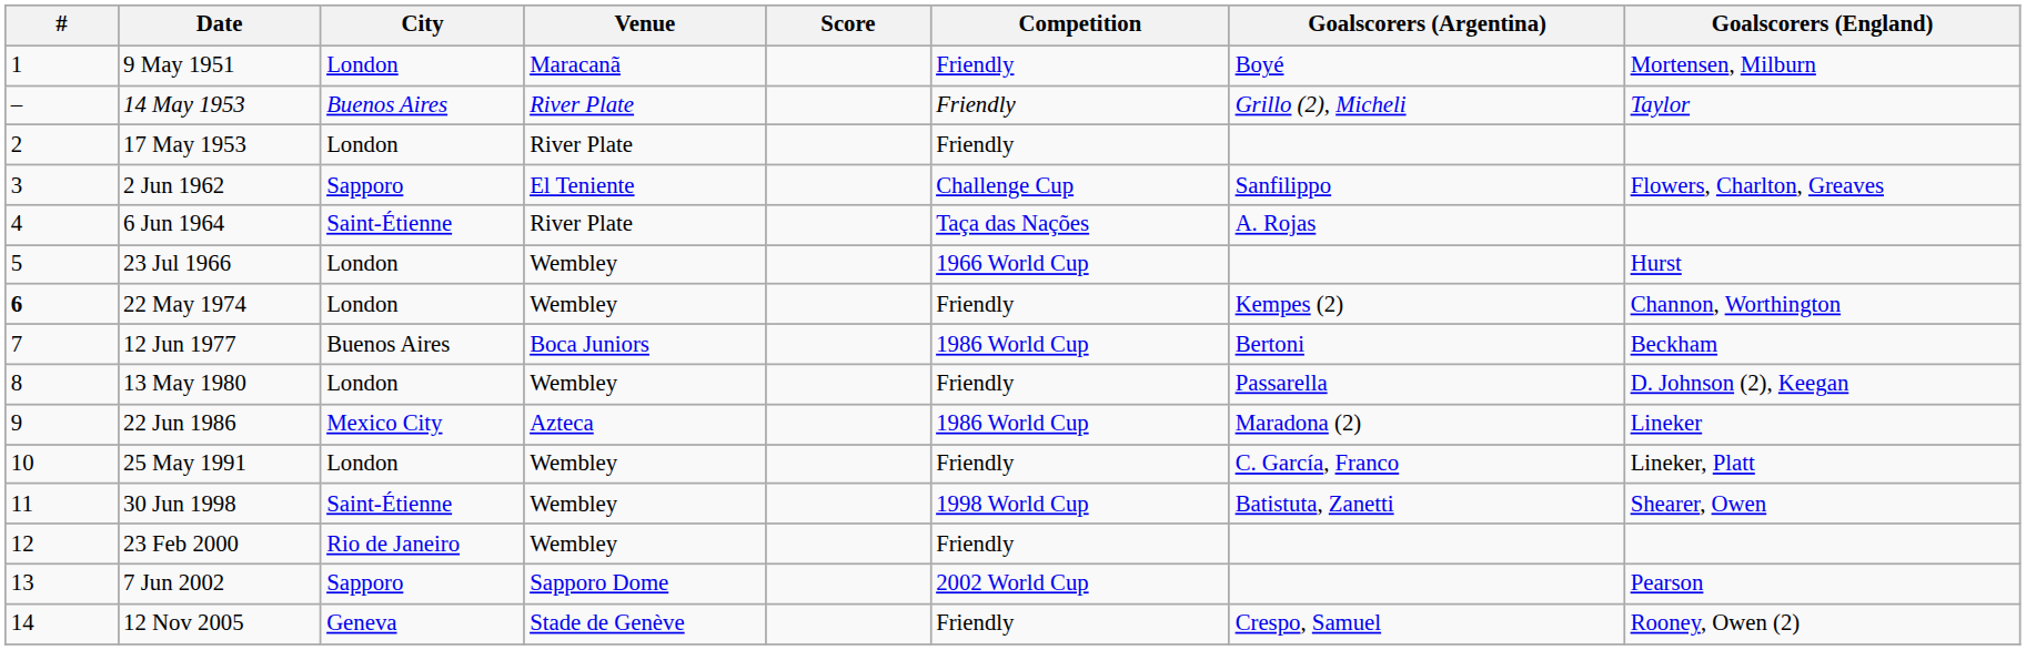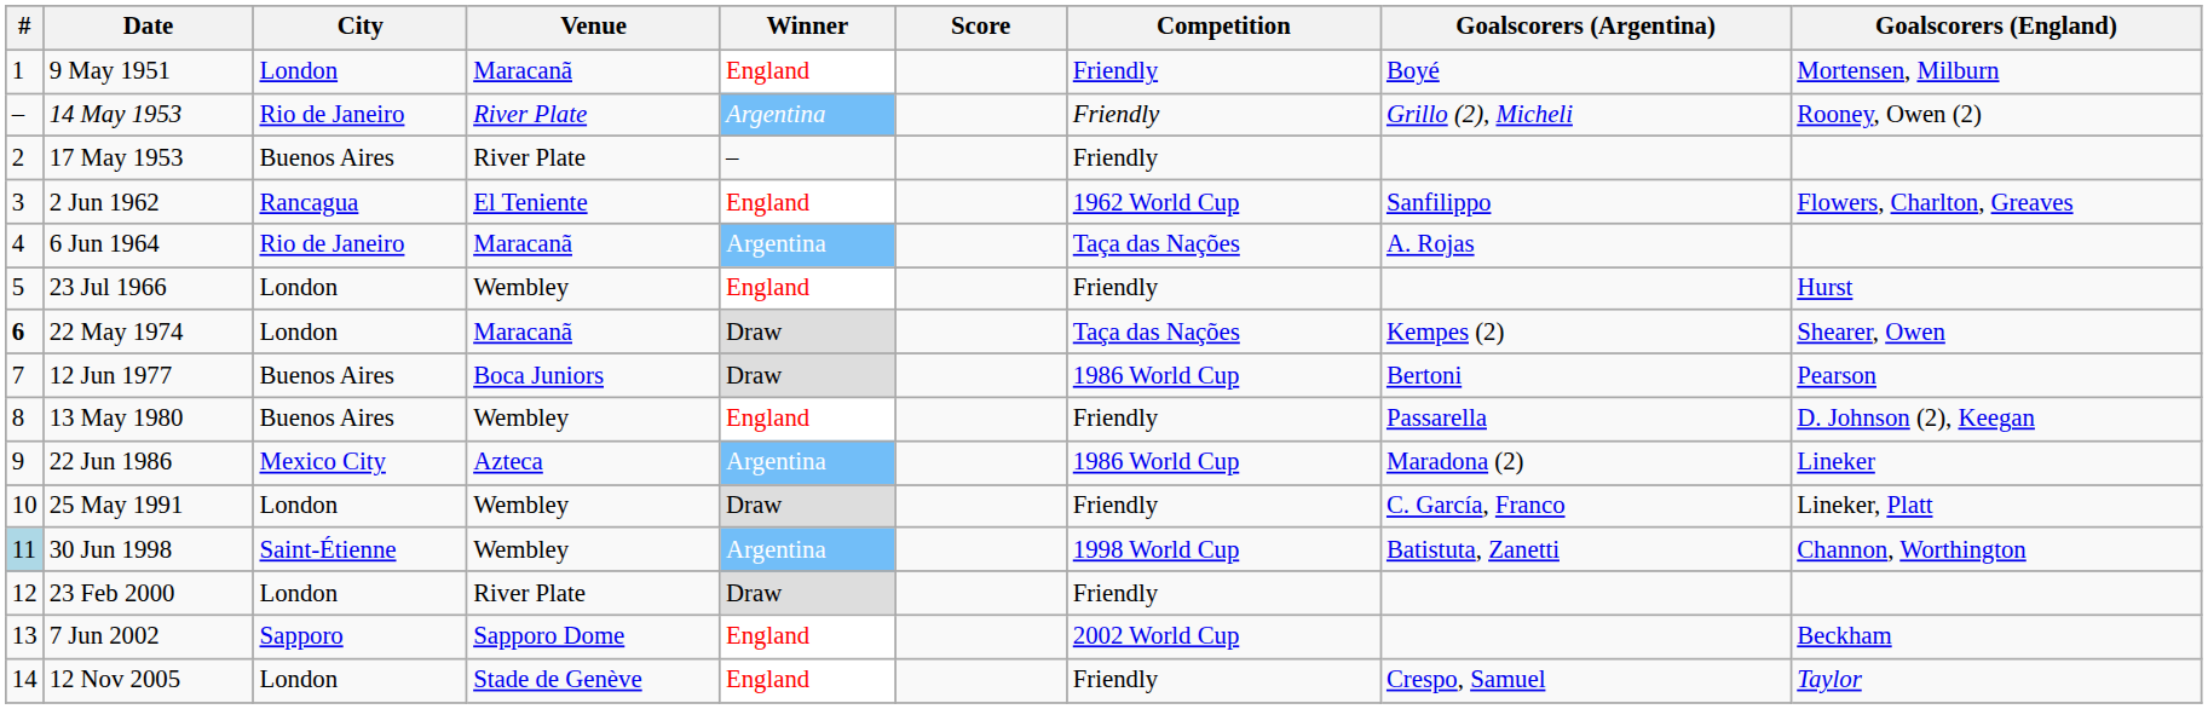+ column: Winner | England | Argentina | – | England | Argentina | England | Draw | Draw | England | Argentina | Draw | Argentina | Draw | England | England
14 May 1953 | City: Buenos Aires -> Rio de Janeiro
14 May 1953 | Goalscorers (England): Taylor -> Rooney, Owen (2)
17 May 1953 | City: London -> Buenos Aires
2 Jun 1962 | City: Sapporo -> Rancagua
2 Jun 1962 | Competition: Challenge Cup -> 1962 World Cup
6 Jun 1964 | City: Saint-Étienne -> Rio de Janeiro
6 Jun 1964 | Venue: River Plate -> Maracanã
23 Jul 1966 | Competition: 1966 World Cup -> Friendly
22 May 1974 | Venue: Wembley -> Maracanã
22 May 1974 | Competition: Friendly -> Taça das Nações
22 May 1974 | Goalscorers (England): Channon, Worthington -> Shearer, Owen
12 Jun 1977 | Goalscorers (England): Beckham -> Pearson
13 May 1980 | City: London -> Buenos Aires
30 Jun 1998 | #: no background -> lightblue background
30 Jun 1998 | Goalscorers (England): Shearer, Owen -> Channon, Worthington
23 Feb 2000 | City: Rio de Janeiro -> London
23 Feb 2000 | Venue: Wembley -> River Plate
7 Jun 2002 | Goalscorers (England): Pearson -> Beckham
12 Nov 2005 | City: Geneva -> London
12 Nov 2005 | Goalscorers (England): Rooney, Owen (2) -> Taylor
